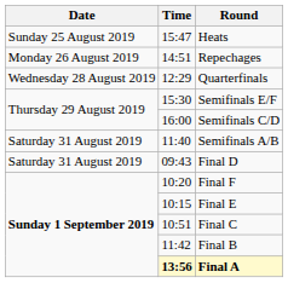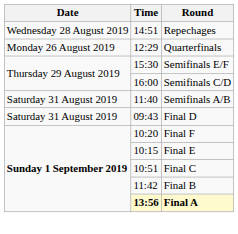- row: Sunday 25 August 2019 | 15:47 | Heats
Repechages | Date: Monday 26 August 2019 -> Wednesday 28 August 2019
Quarterfinals | Date: Wednesday 28 August 2019 -> Monday 26 August 2019
